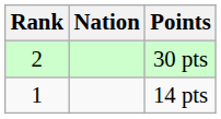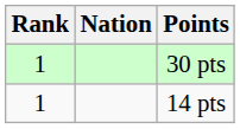30 pts | Rank: 2 -> 1
